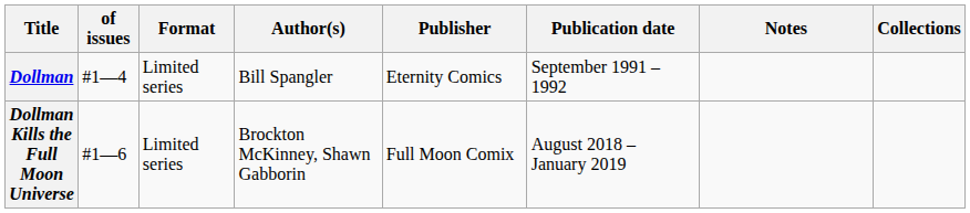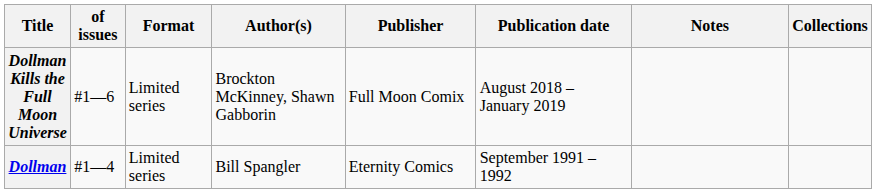rows swapped: Dollman <-> Dollman Kills the Full Moon Universe
